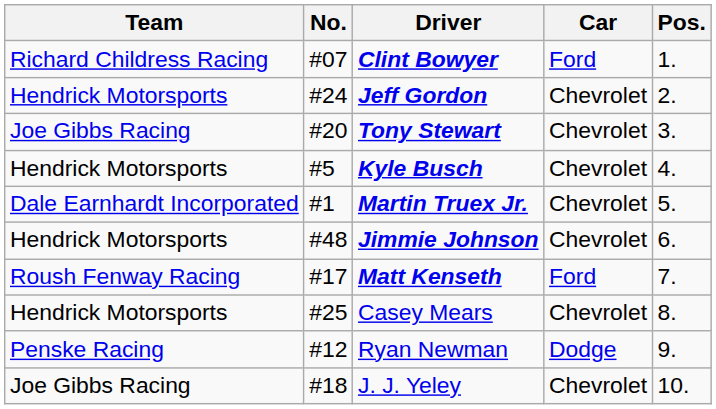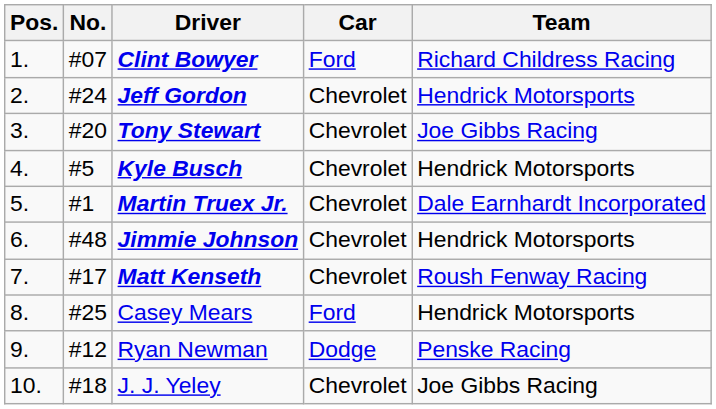columns swapped: Pos. <-> Team
Matt Kenseth | Car: Ford -> Chevrolet
Casey Mears | Car: Chevrolet -> Ford
